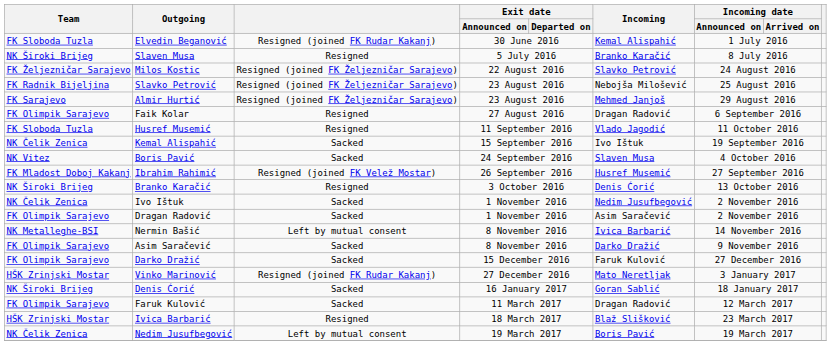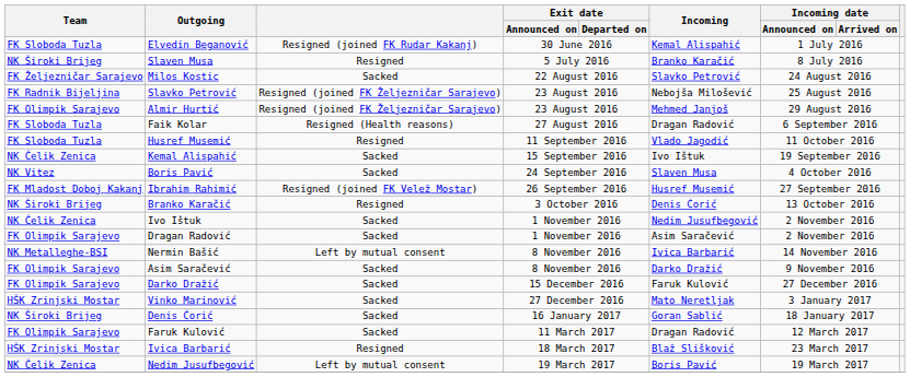Milos Kostic | column 3: Resigned (joined FK Željezničar Sarajevo) -> Sacked
Almir Hurtić | Team: FK Sarajevo -> FK Olimpik Sarajevo
Faik Kolar | Team: FK Olimpik Sarajevo -> FK Sloboda Tuzla
Faik Kolar | column 3: Resigned -> Resigned (Health reasons)
Vinko Marinović | column 3: Resigned (joined FK Rudar Kakanj) -> Sacked
